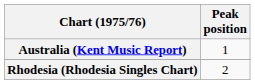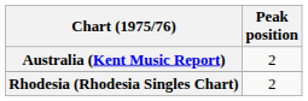Australia (Kent Music Report) | Peak position: 1 -> 2
